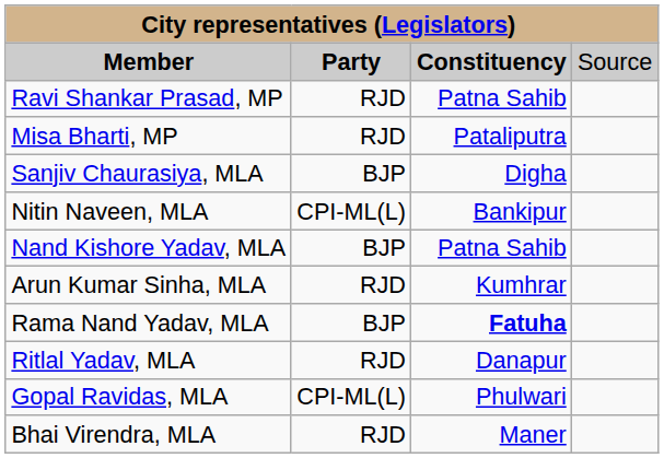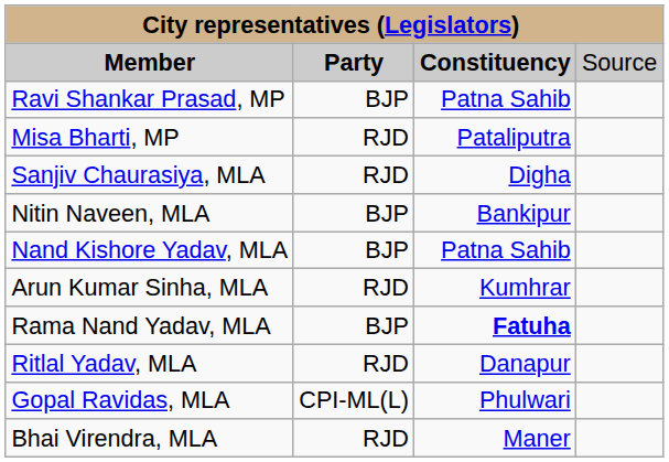Ravi Shankar Prasad, MP | column 2: RJD -> BJP
Sanjiv Chaurasiya, MLA | column 2: BJP -> RJD
Nitin Naveen, MLA | column 2: CPI-ML(L) -> BJP
